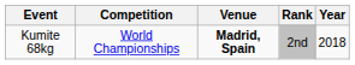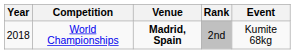columns swapped: Year <-> Event
